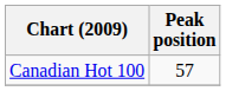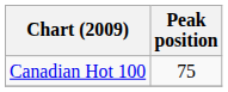Canadian Hot 100 | Peak position: 57 -> 75
